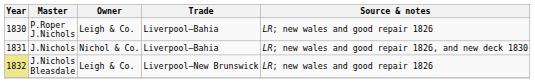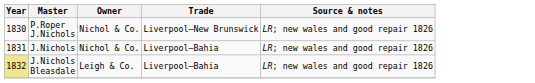P.Roper J.Nichols | Owner: Leigh & Co. -> Nichol & Co.
P.Roper J.Nichols | Trade: Liverpool–Bahia -> Liverpool–New Brunswick
J.Nichols | Source & notes: LR; new wales and good repair 1826, and new deck 1830 -> LR; new wales and good repair 1826
J.Nichols Bleasdale | Trade: Liverpool–New Brunswick -> Liverpool–Bahia
